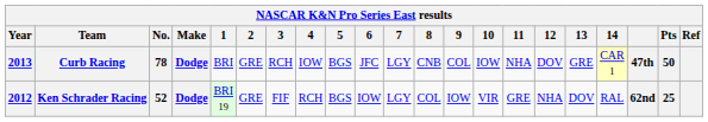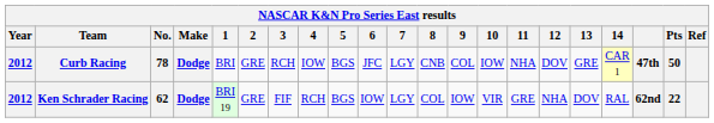Curb Racing | Year: 2013 -> 2012
Ken Schrader Racing | No.: 52 -> 62
Ken Schrader Racing | Pts: 25 -> 22
